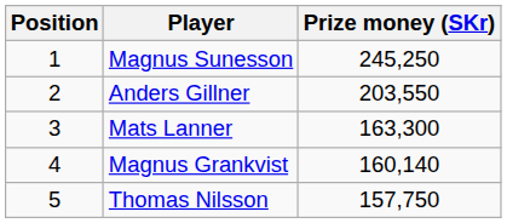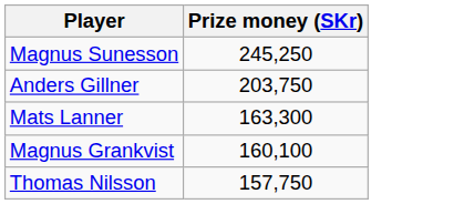- column: Position | 1 | 2 | 3 | 4 | 5
Anders Gillner | Prize money (SKr): 203,550 -> 203,750
Magnus Grankvist | Prize money (SKr): 160,140 -> 160,100
